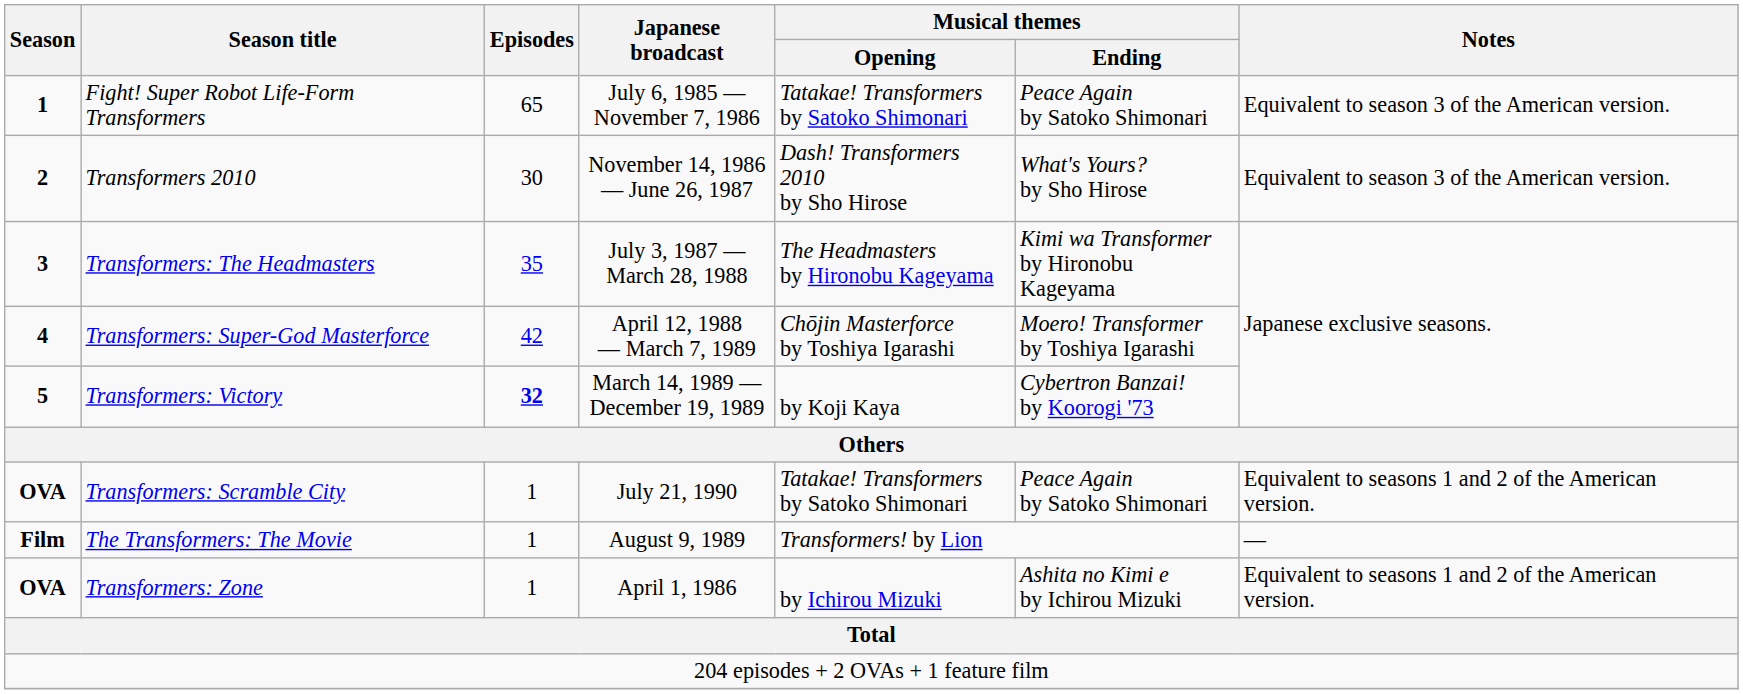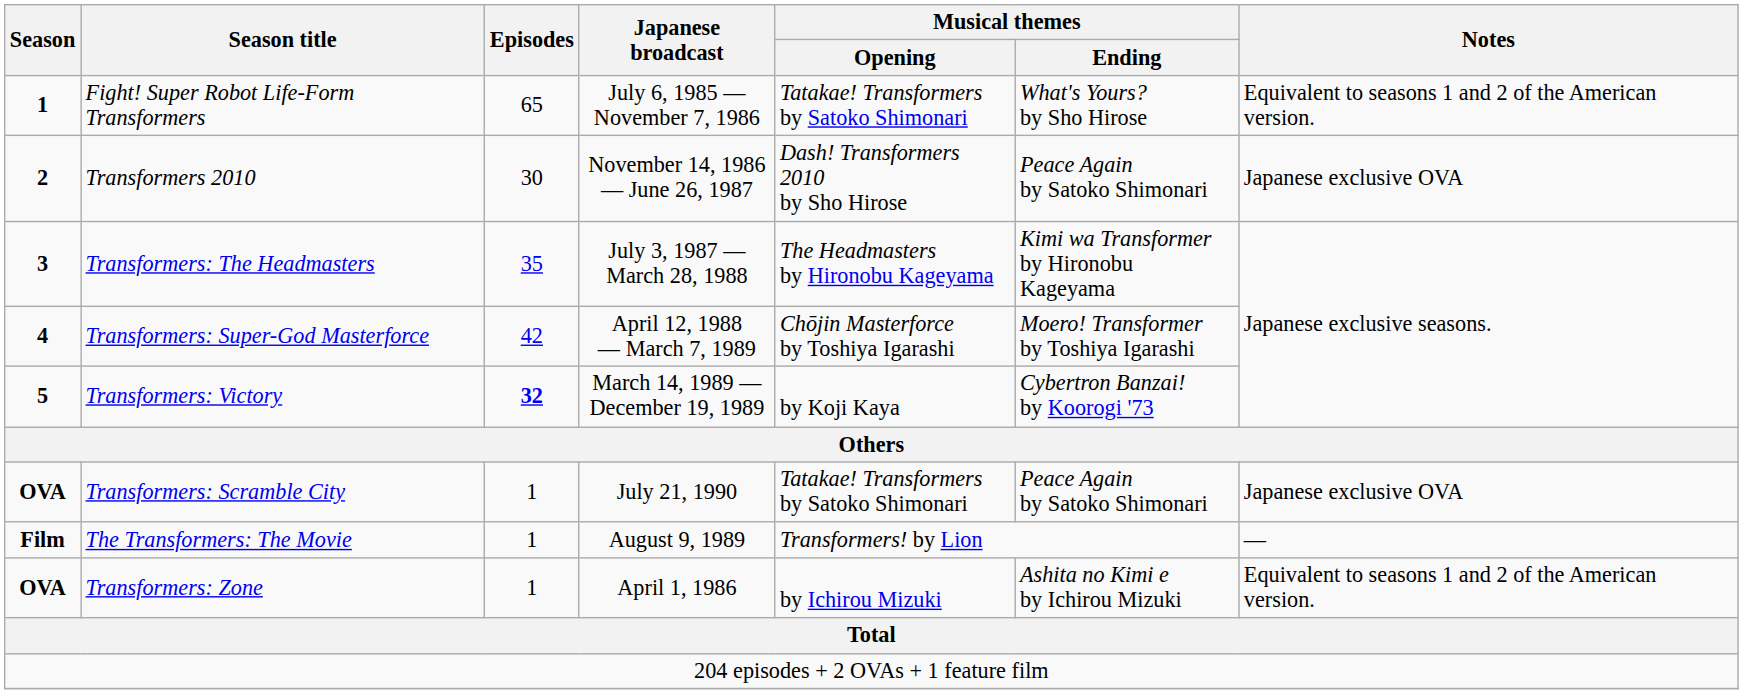Fight! Super Robot Life-Form Transformers | Musical themes / Ending: Peace Again by Satoko Shimonari -> What's Yours? by Sho Hirose
Fight! Super Robot Life-Form Transformers | Notes: Equivalent to season 3 of the American version. -> Equivalent to seasons 1 and 2 of the American version.
Transformers 2010 | Musical themes / Ending: What's Yours? by Sho Hirose -> Peace Again by Satoko Shimonari
Transformers 2010 | Notes: Equivalent to season 3 of the American version. -> Japanese exclusive OVA
Transformers: Scramble City | Notes: Equivalent to seasons 1 and 2 of the American version. -> Japanese exclusive OVA
